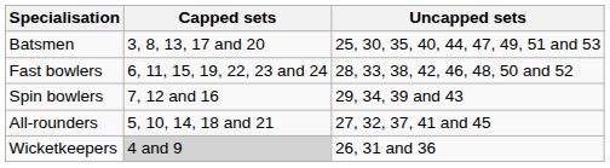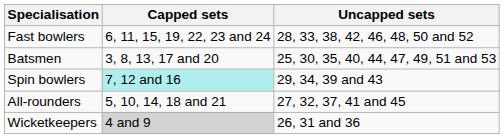rows swapped: Batsmen <-> Fast bowlers
Spin bowlers | Capped sets: no background -> paleturquoise background
